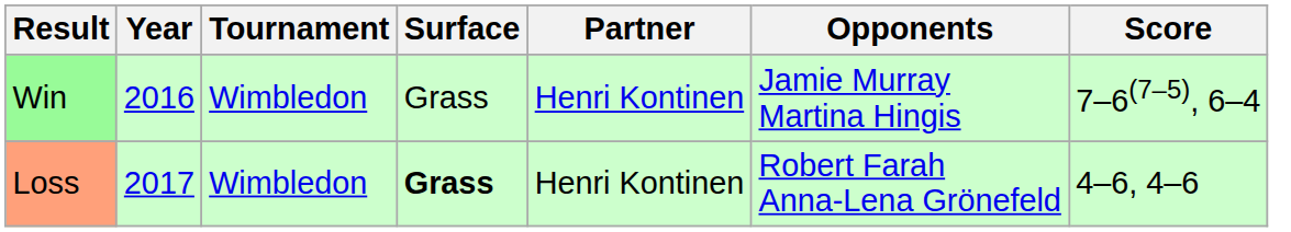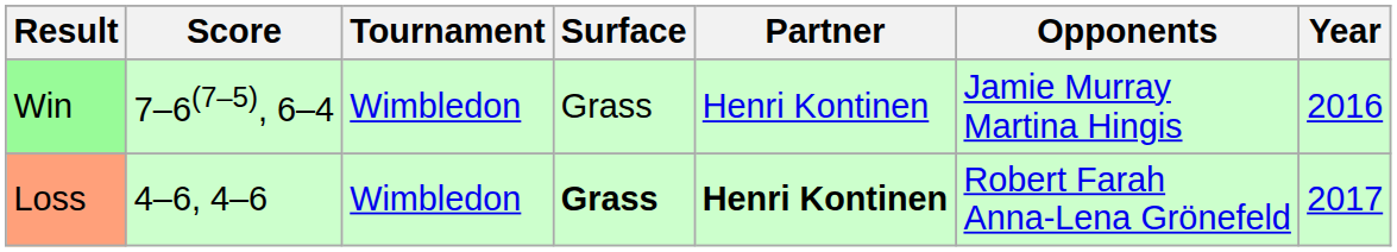columns swapped: Year <-> Score
Loss | Partner: normal -> bold
